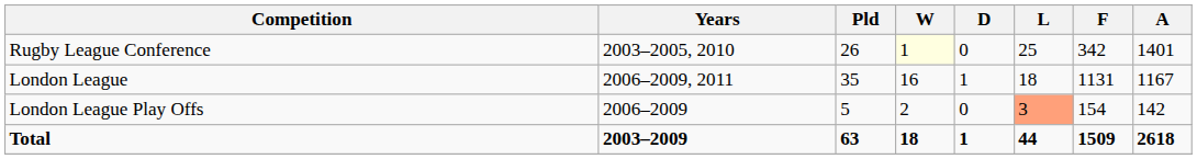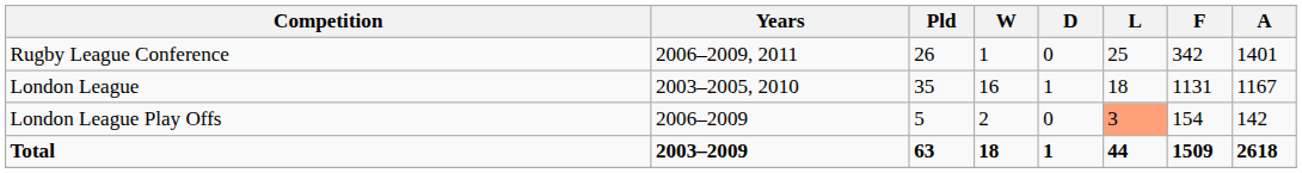Rugby League Conference | Years: 2003–2005, 2010 -> 2006–2009, 2011
Rugby League Conference | W: lightyellow background -> no background
London League | Years: 2006–2009, 2011 -> 2003–2005, 2010
